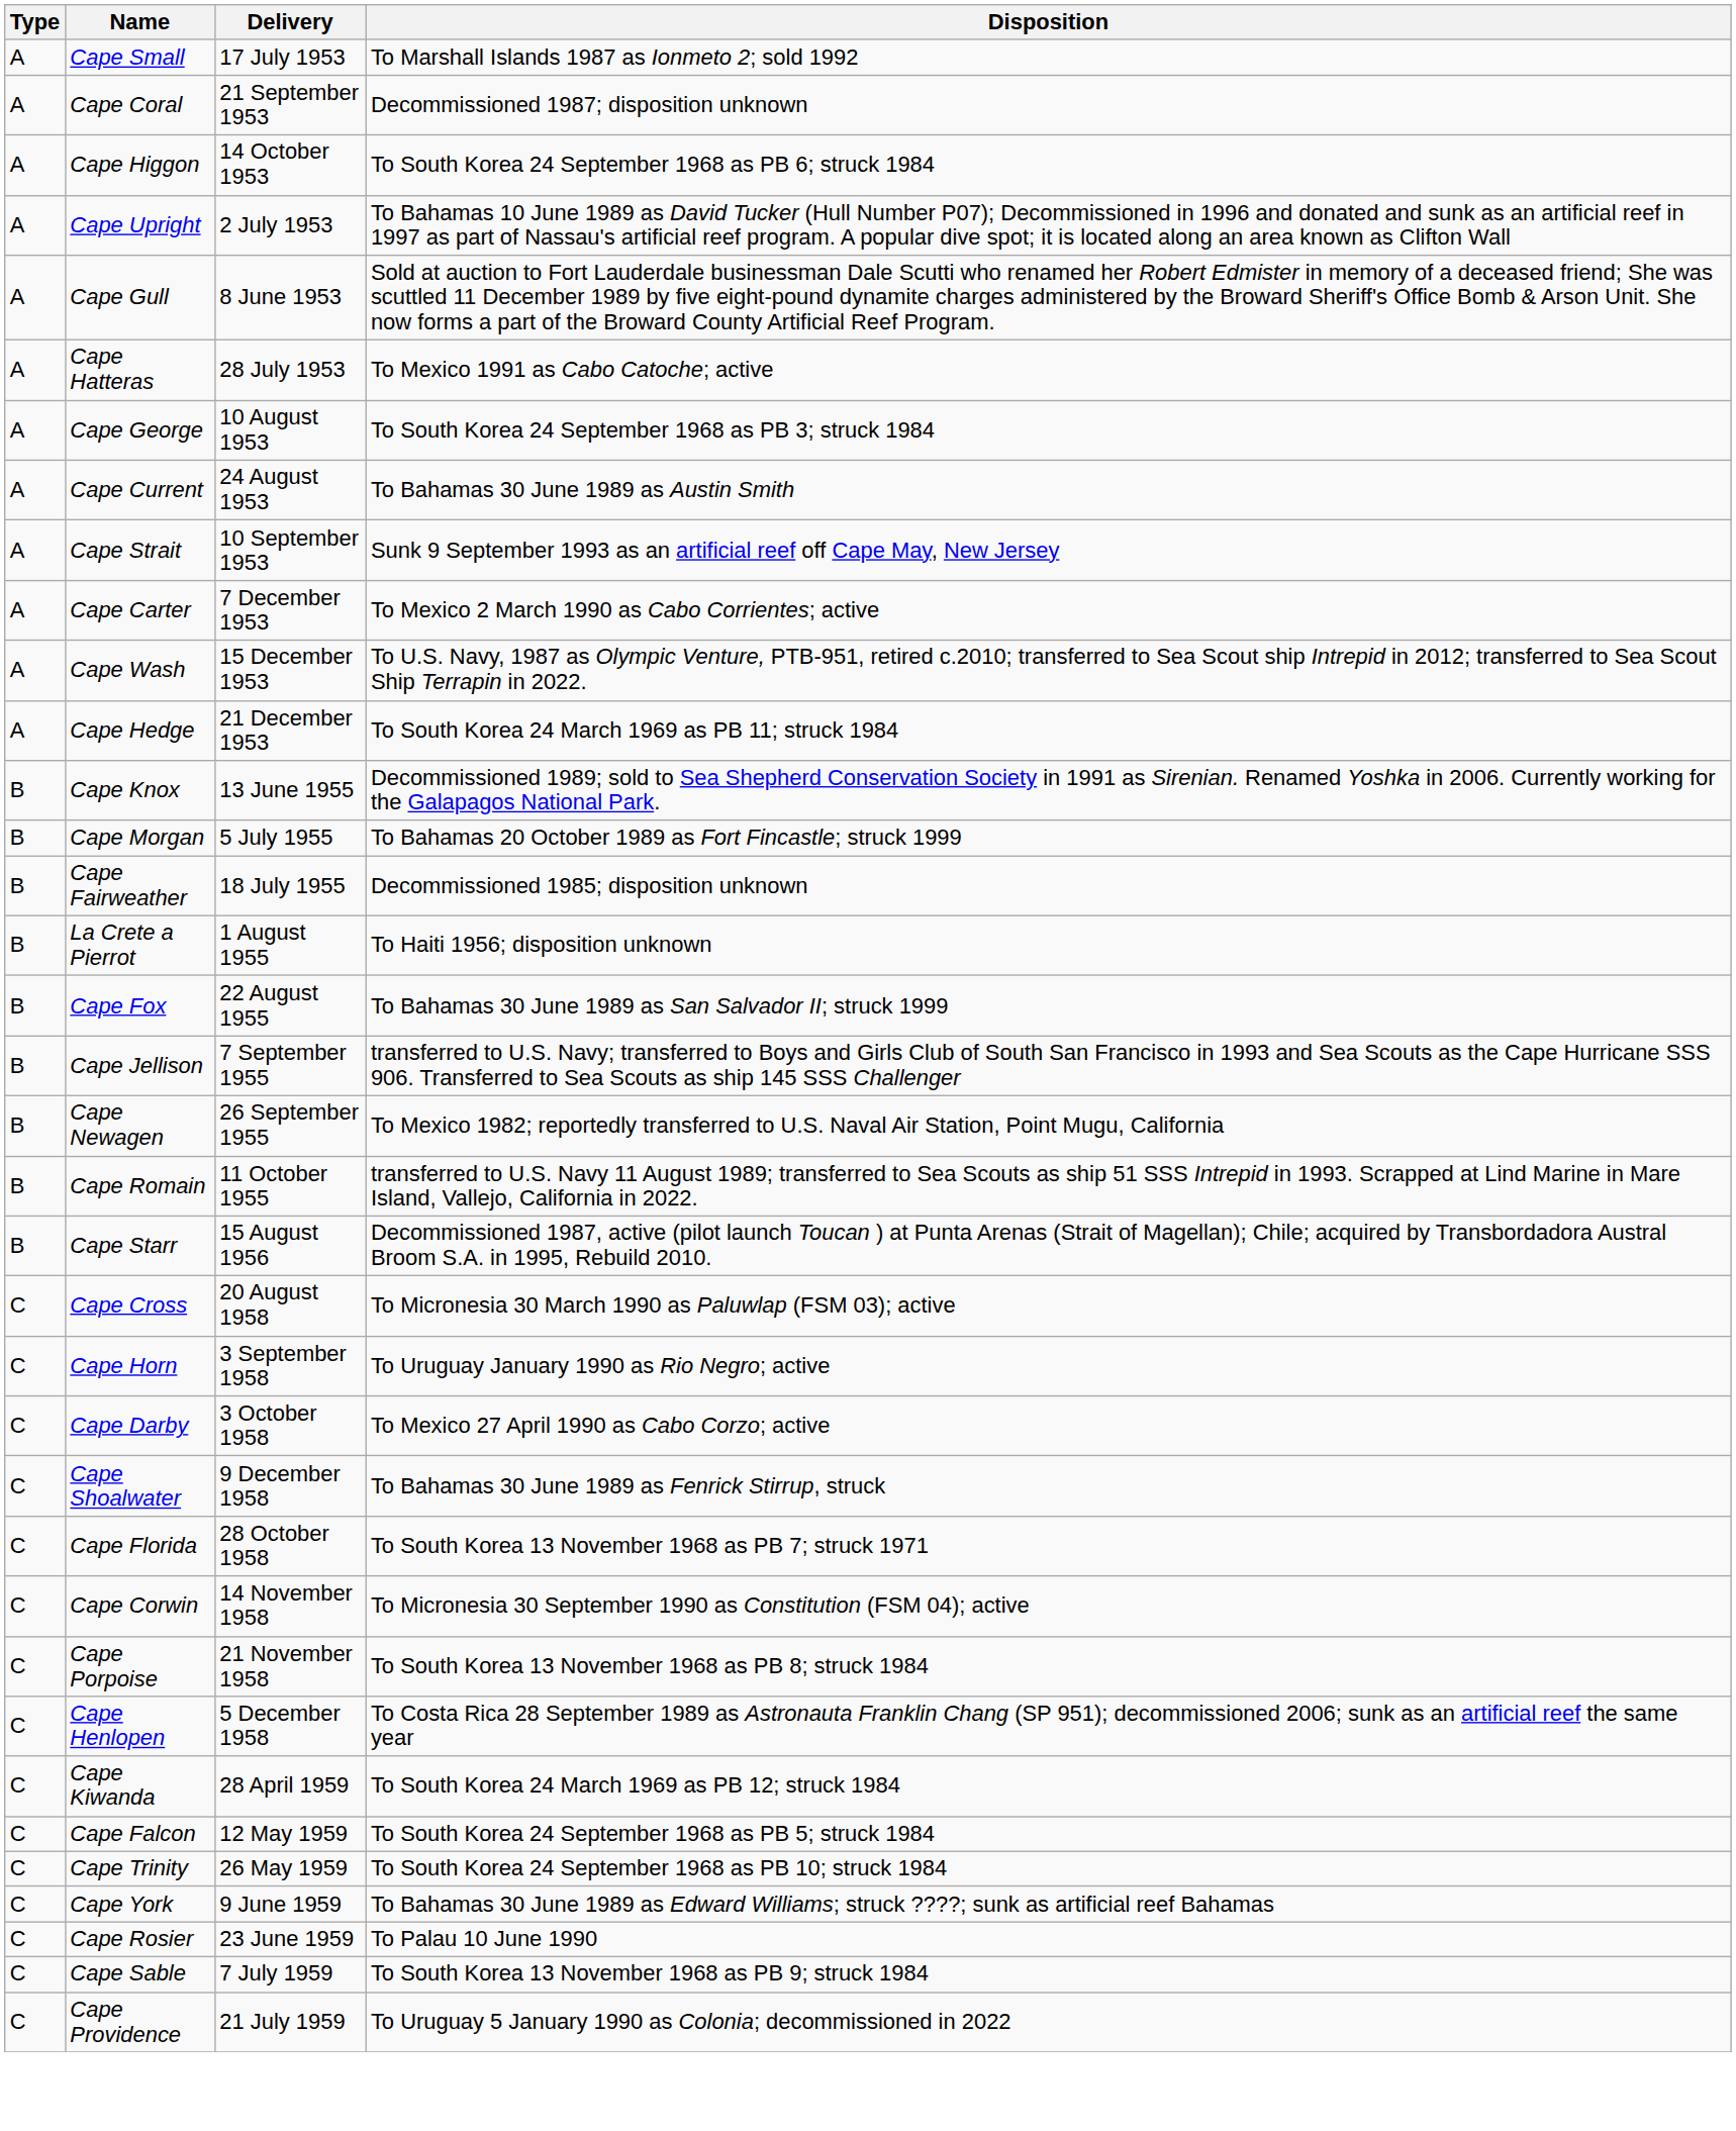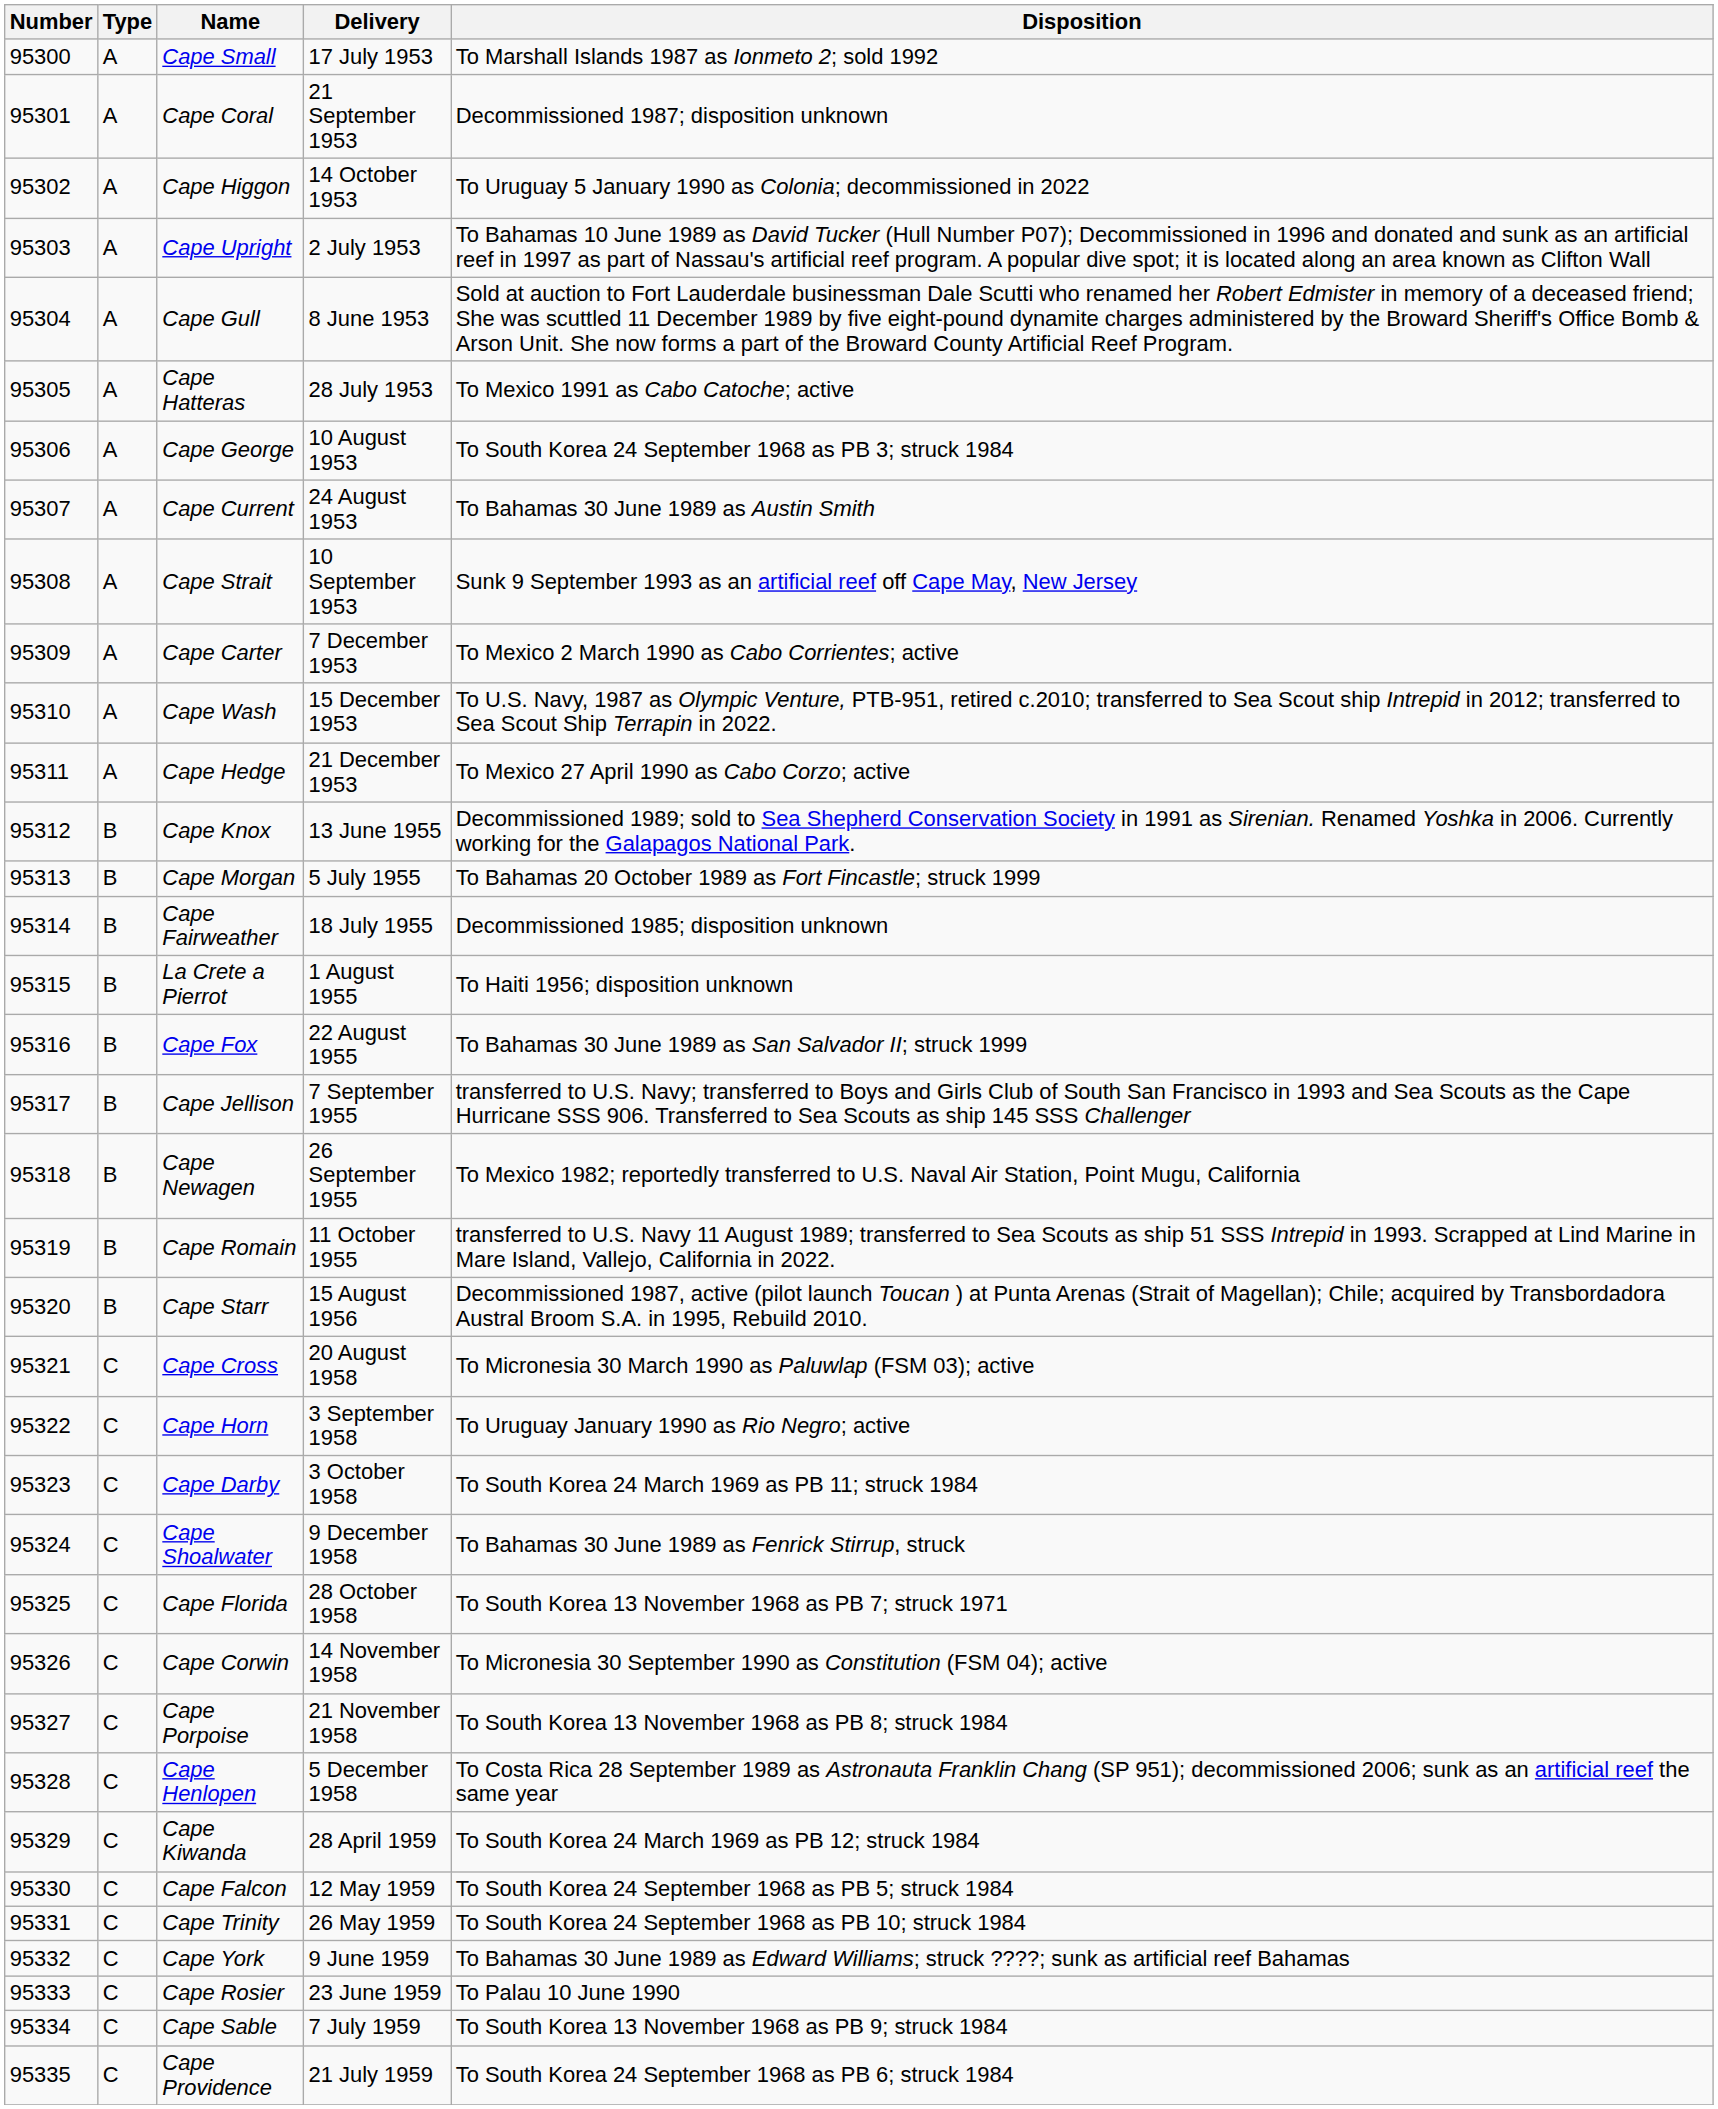+ column: Number | 95300 | 95301 | 95302 | 95303 | 95304 | 95305 | 95306 | 95307 | 95308 | 95309 | 95310 | 95311 | 95312 | 95313 | 95314 | 95315 | 95316 | 95317 | 95318 | 95319 | 95320 | 95321 | 95322 | 95323 | 95324 | 95325 | 95326 | 95327 | 95328 | 95329 | 95330 | 95331 | 95332 | 95333 | 95334 | 95335
Cape Higgon | Disposition: To South Korea 24 September 1968 as PB 6; struck 1984 -> To Uruguay 5 January 1990 as Colonia; decommissioned in 2022
Cape Hedge | Disposition: To South Korea 24 March 1969 as PB 11; struck 1984 -> To Mexico 27 April 1990 as Cabo Corzo; active
Cape Darby | Disposition: To Mexico 27 April 1990 as Cabo Corzo; active -> To South Korea 24 March 1969 as PB 11; struck 1984
Cape Providence | Disposition: To Uruguay 5 January 1990 as Colonia; decommissioned in 2022 -> To South Korea 24 September 1968 as PB 6; struck 1984
